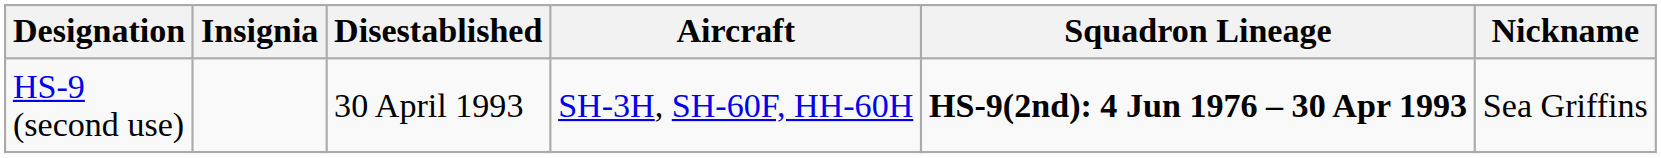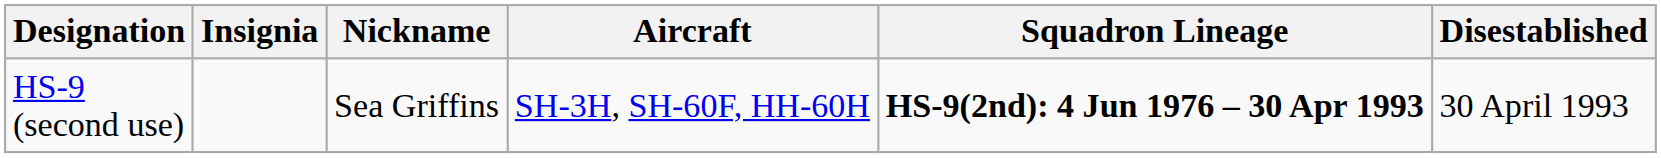columns swapped: Nickname <-> Disestablished
